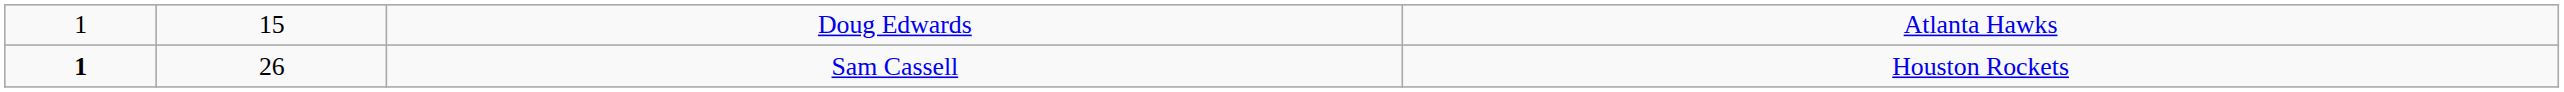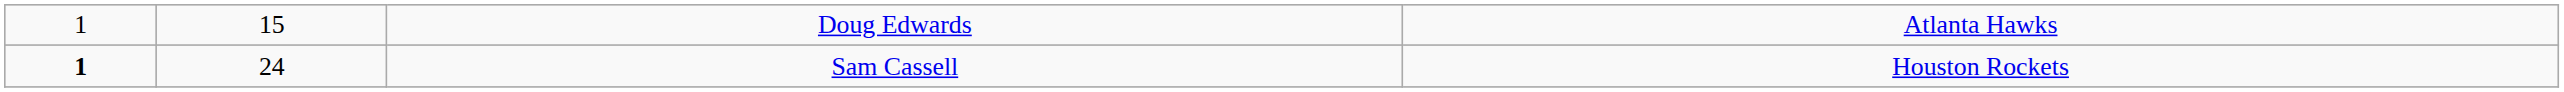Sam Cassell | column 2: 26 -> 24
